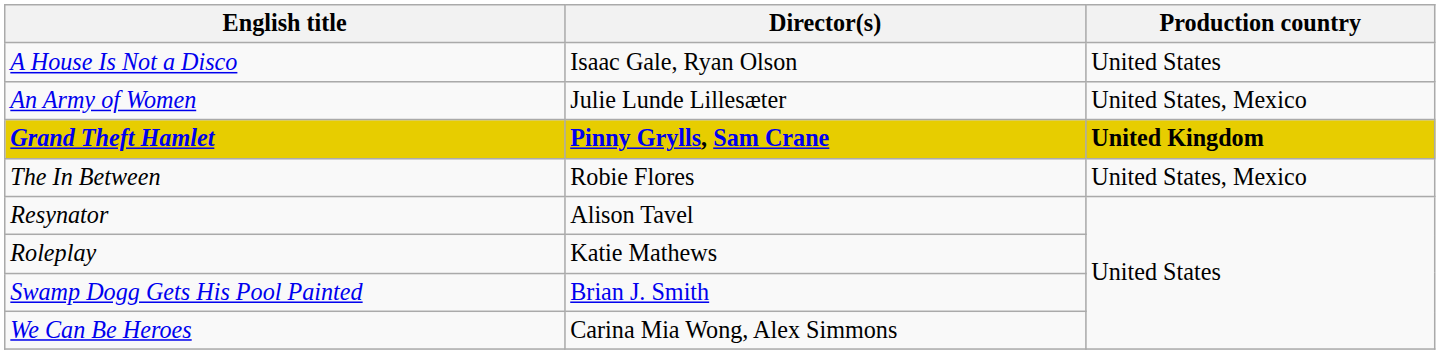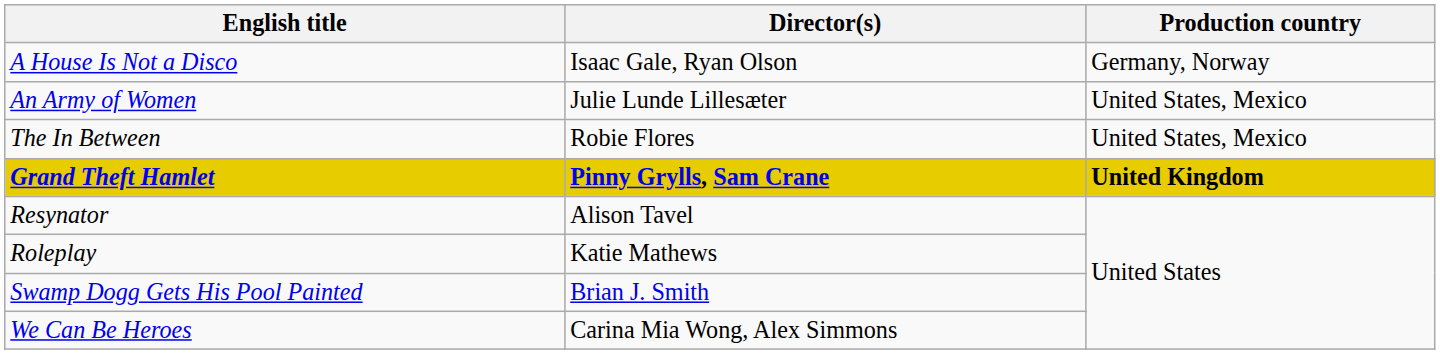A House Is Not a Disco | Production country: United States -> Germany, Norway
rows swapped: Grand Theft Hamlet <-> The In Between
